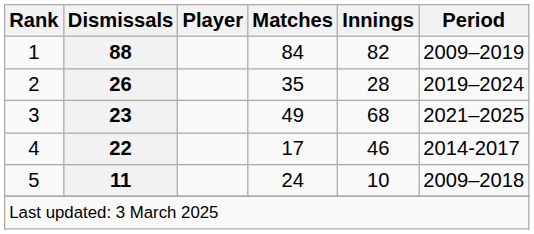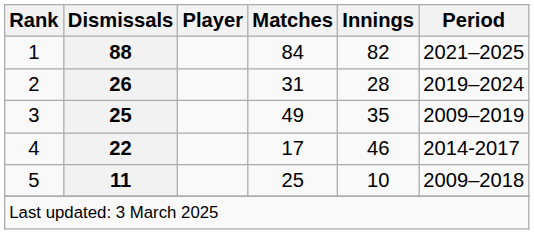1 | Period: 2009–2019 -> 2021–2025
2 | Matches: 35 -> 31
3 | Dismissals: 23 -> 25
3 | Innings: 68 -> 35
3 | Period: 2021–2025 -> 2009–2019
5 | Matches: 24 -> 25
